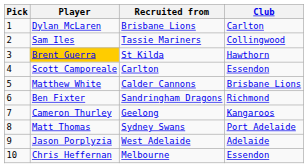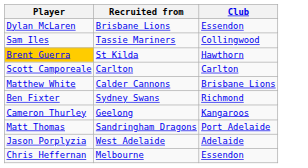- column: Pick | 1 | 2 | 3 | 4 | 5 | 6 | 7 | 8 | 9 | 10
Dylan McLaren | Club: Carlton -> Essendon
Scott Camporeale | Club: Essendon -> Carlton
Ben Fixter | Recruited from: Sandringham Dragons -> Sydney Swans
Matt Thomas | Recruited from: Sydney Swans -> Sandringham Dragons
